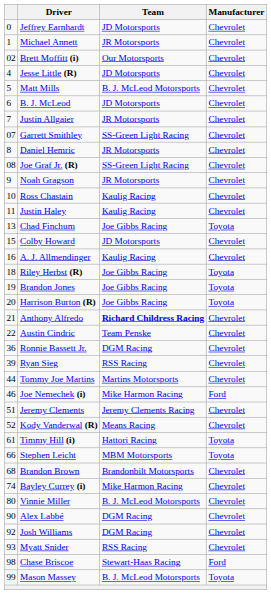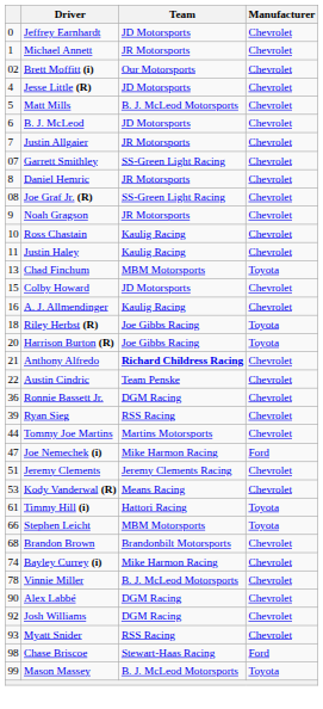Chad Finchum | Team: Joe Gibbs Racing -> MBM Motorsports
- row: 19 | Brandon Jones | Joe Gibbs Racing | Toyota
Joe Nemechek (i) | column 1: 46 -> 47
Kody Vanderwal (R) | column 1: 52 -> 53
Vinnie Miller | column 1: 80 -> 78
